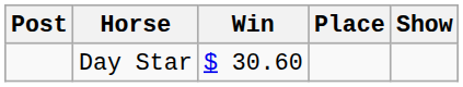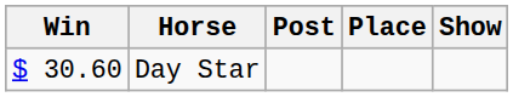columns swapped: Post <-> Win
